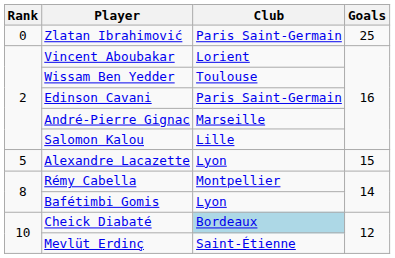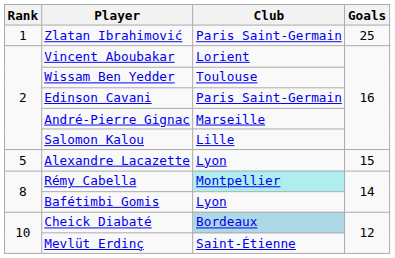Zlatan Ibrahimović | Rank: 0 -> 1
Rémy Cabella | Club: no background -> paleturquoise background
